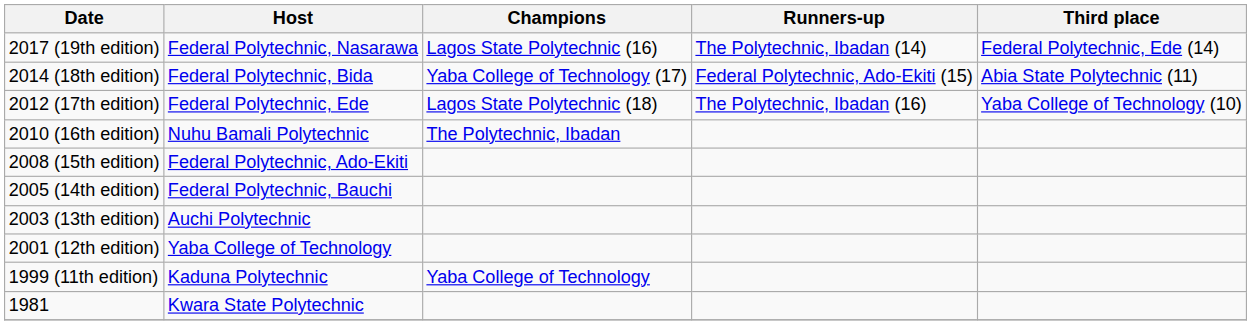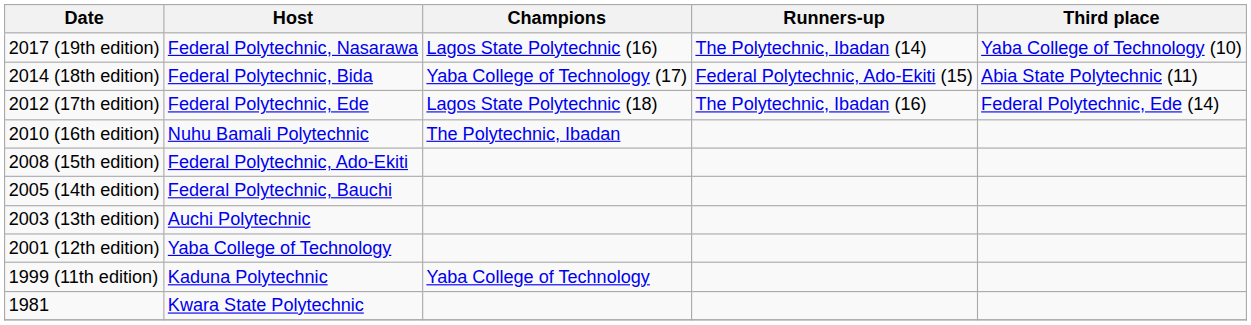2017 (19th edition) | Third place: Federal Polytechnic, Ede (14) -> Yaba College of Technology (10)
2012 (17th edition) | Third place: Yaba College of Technology (10) -> Federal Polytechnic, Ede (14)
